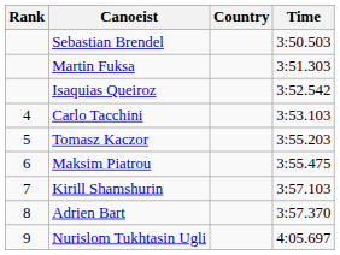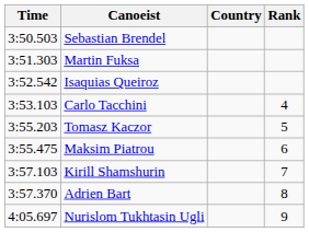columns swapped: Rank <-> Time
